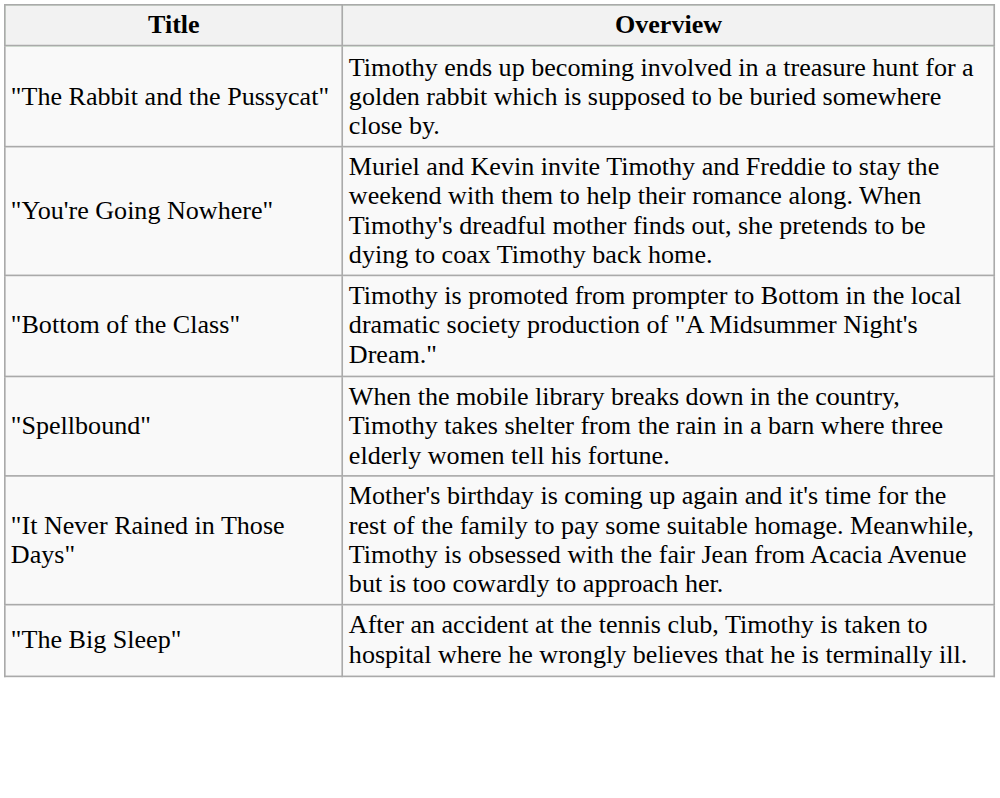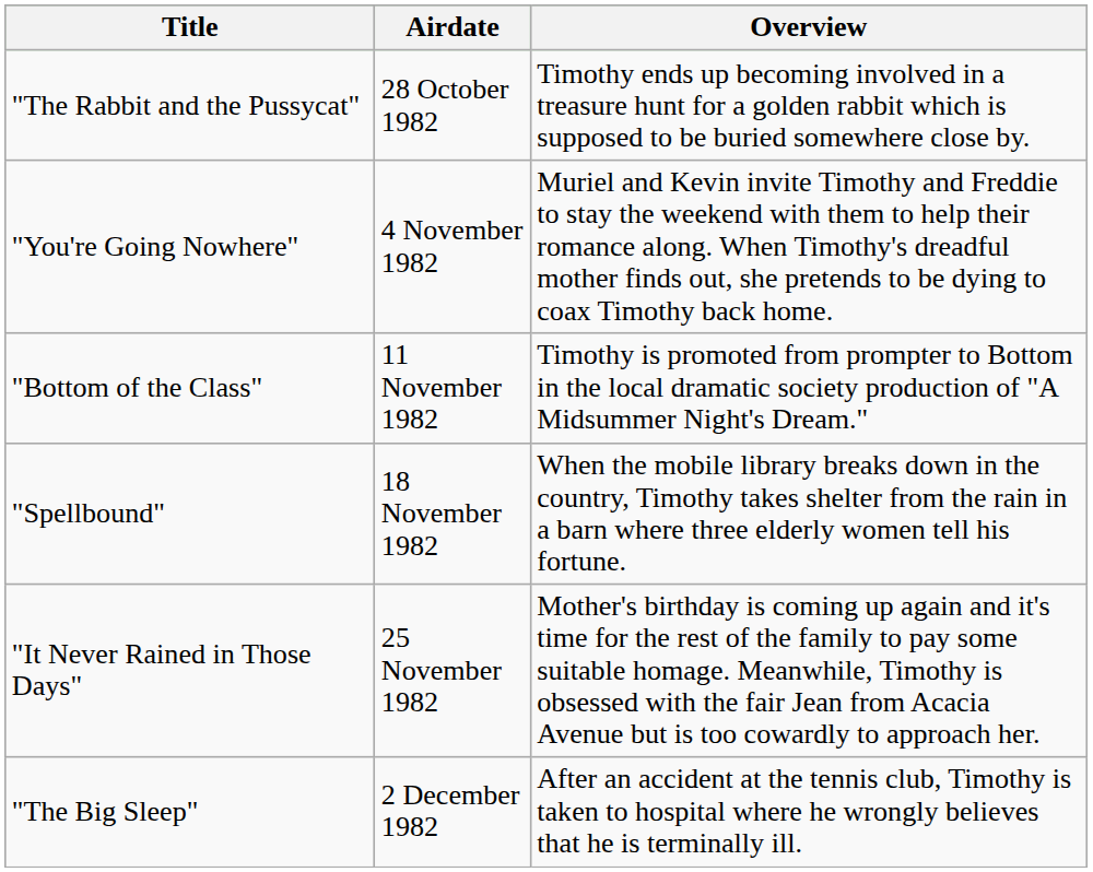+ column: Airdate | 28 October 1982 | 4 November 1982 | 11 November 1982 | 18 November 1982 | 25 November 1982 | 2 December 1982
